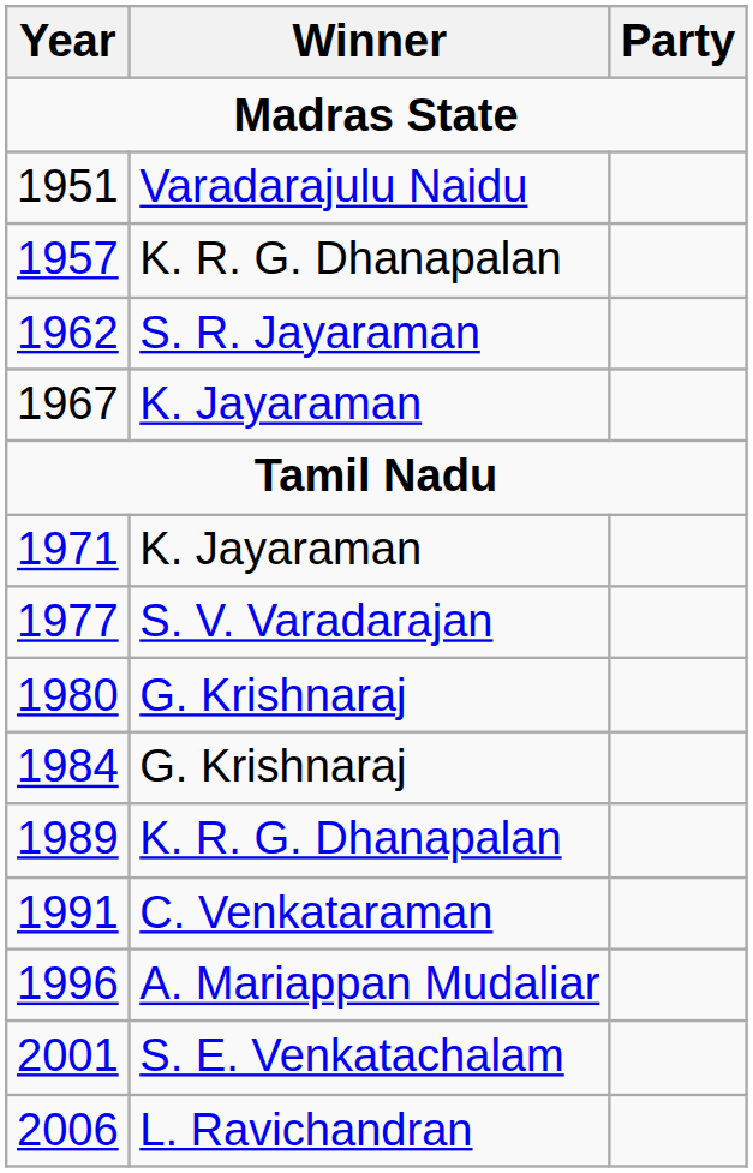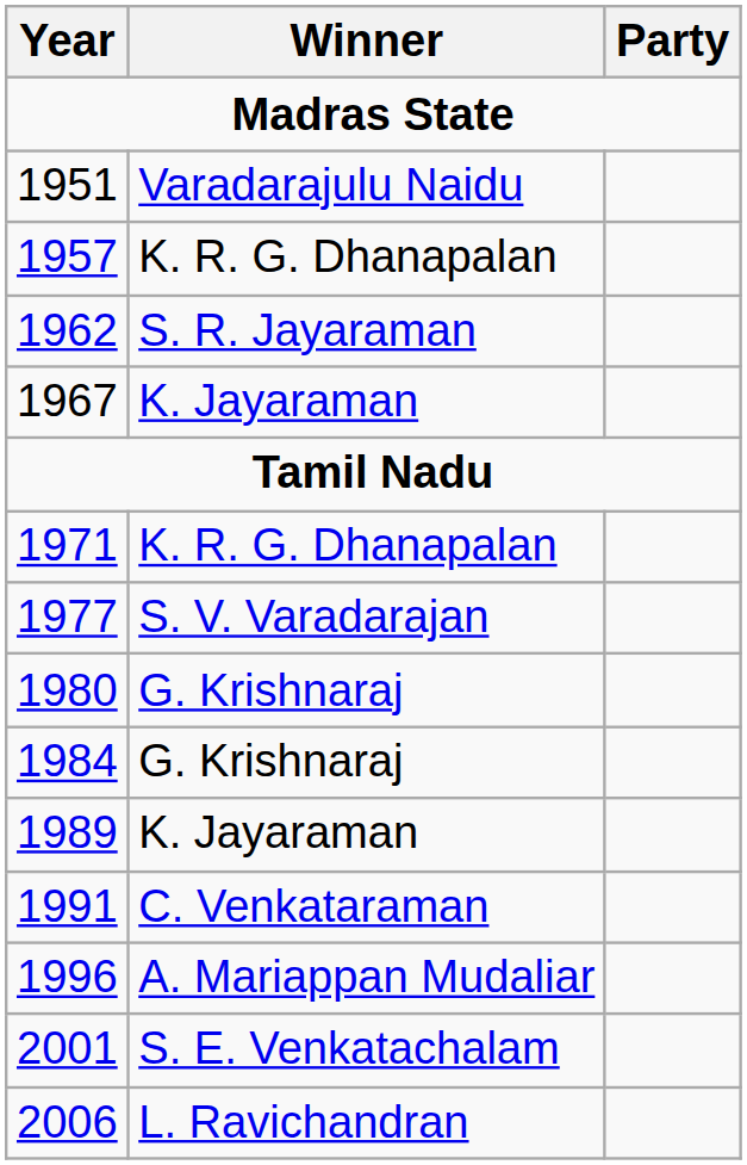1971 | Winner: K. Jayaraman -> K. R. G. Dhanapalan
1989 | Winner: K. R. G. Dhanapalan -> K. Jayaraman
